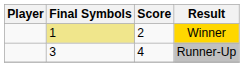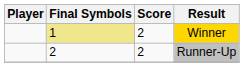Runner-Up | Final Symbols: 3 -> 2
Runner-Up | Score: 4 -> 2
